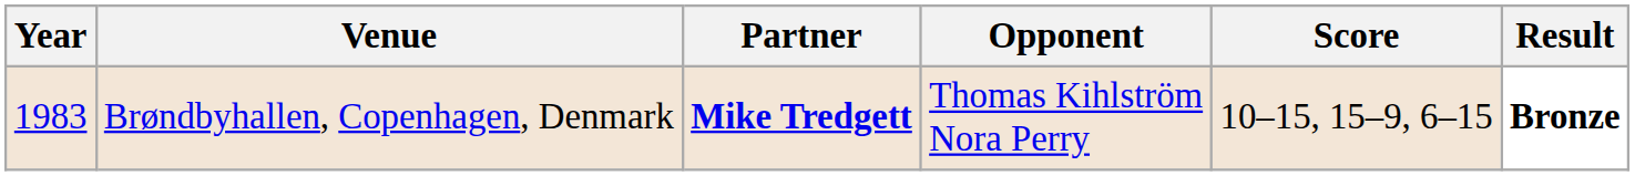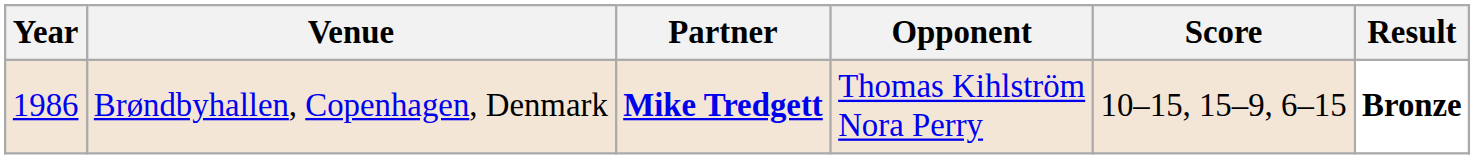Brøndbyhallen, Copenhagen, Denmark | Year: 1983 -> 1986
